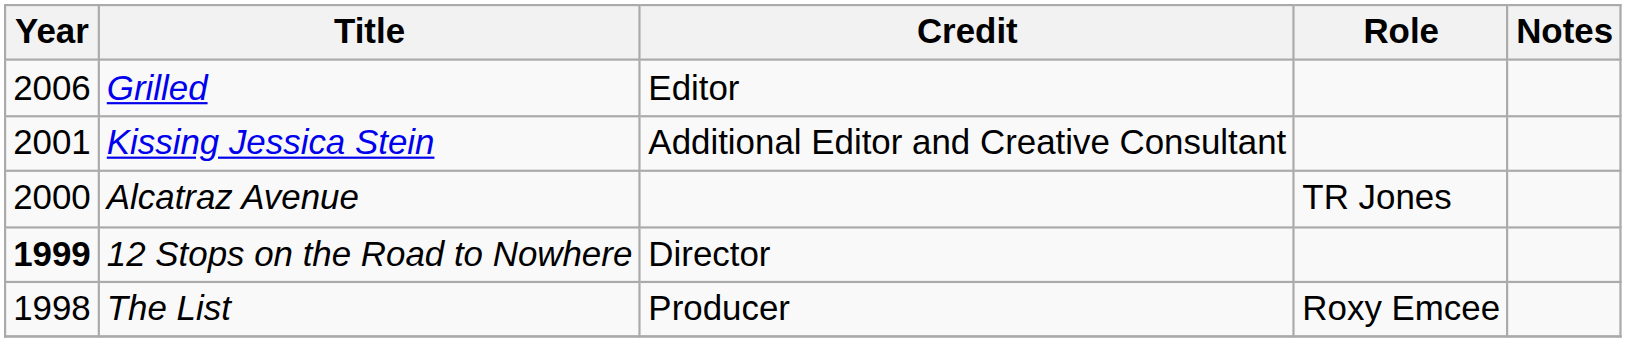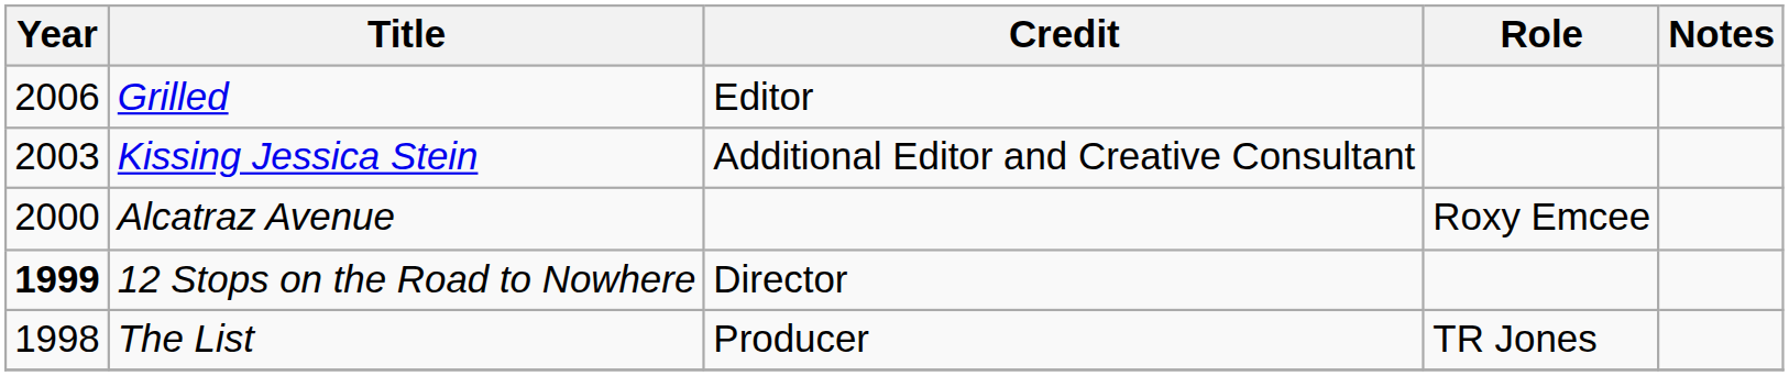Kissing Jessica Stein | Year: 2001 -> 2003
Alcatraz Avenue | Role: TR Jones -> Roxy Emcee
The List | Role: Roxy Emcee -> TR Jones
